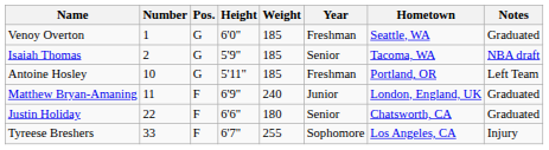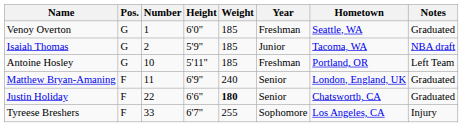columns swapped: Number <-> Pos.
Isaiah Thomas | Year: Senior -> Junior
Matthew Bryan-Amaning | Year: Junior -> Senior
Justin Holiday | Weight: normal -> bold
